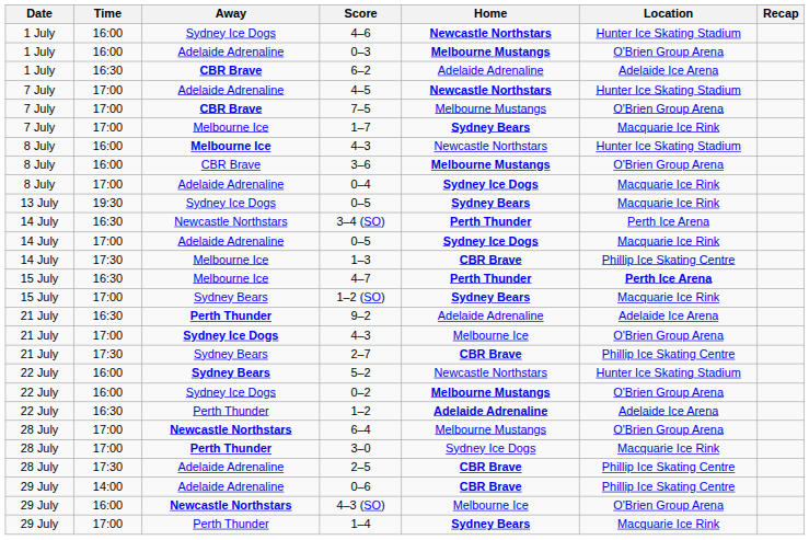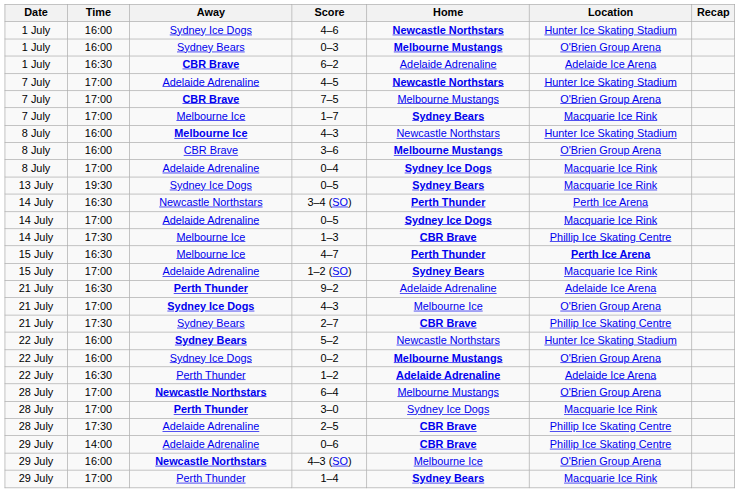0–3 | Away: Adelaide Adrenaline -> Sydney Bears
1–2 (SO) | Away: Sydney Bears -> Adelaide Adrenaline
